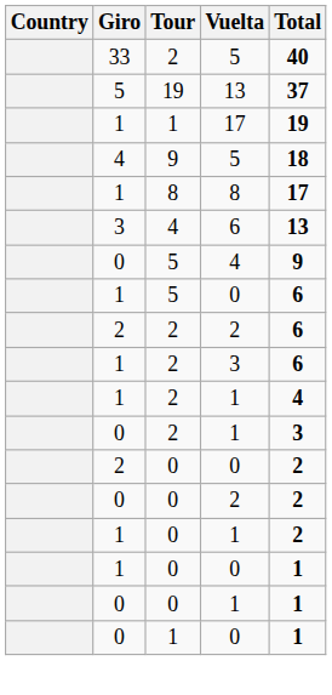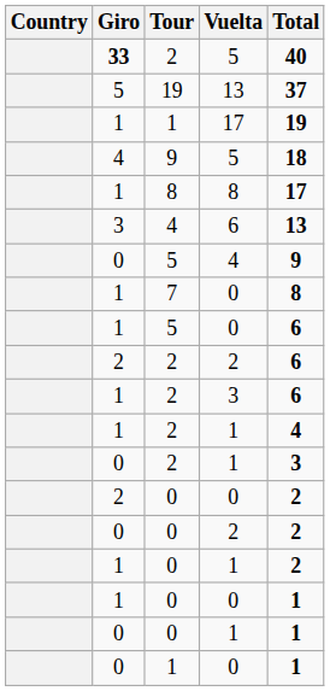2 / 5 | Giro: normal -> bold
+ row: 1 | 7 | 0 | 8
